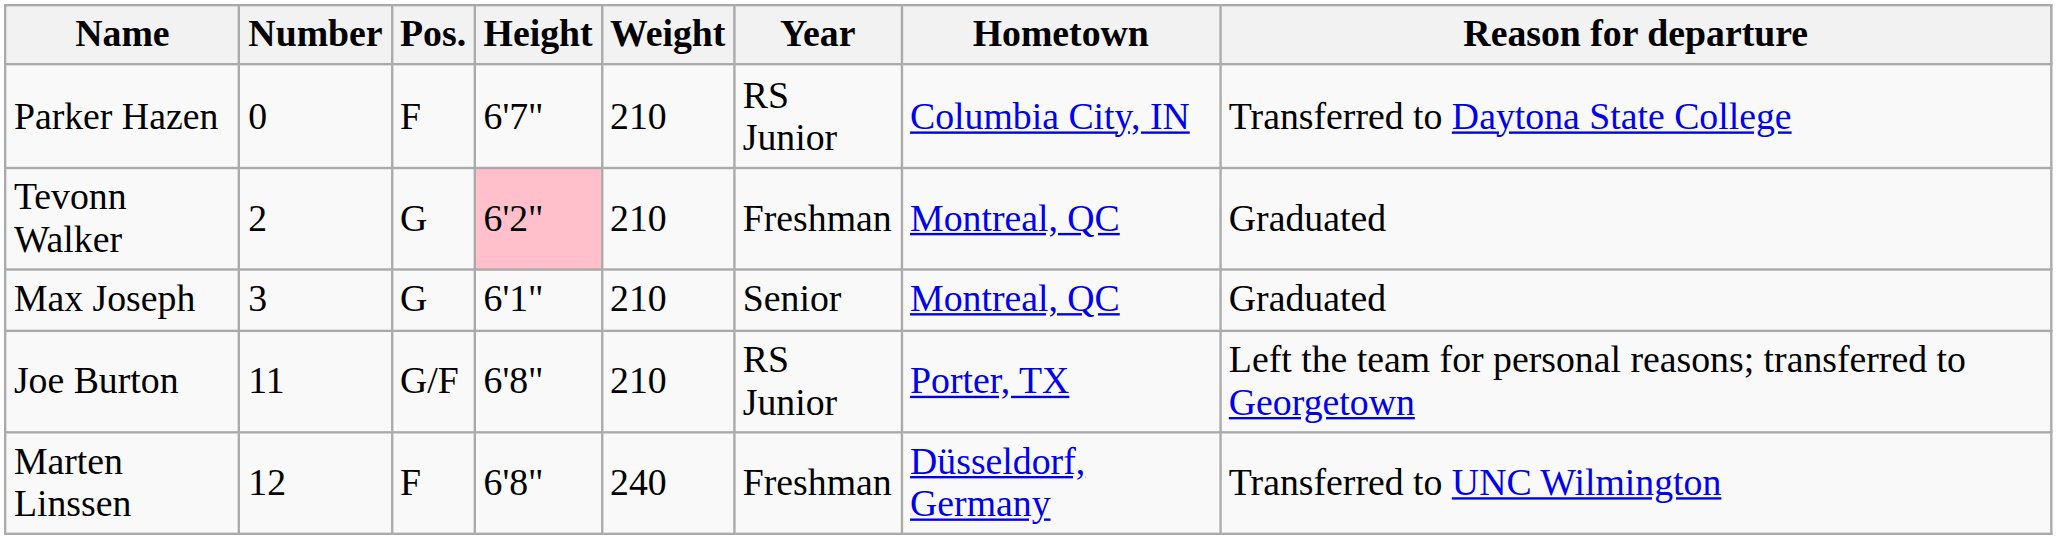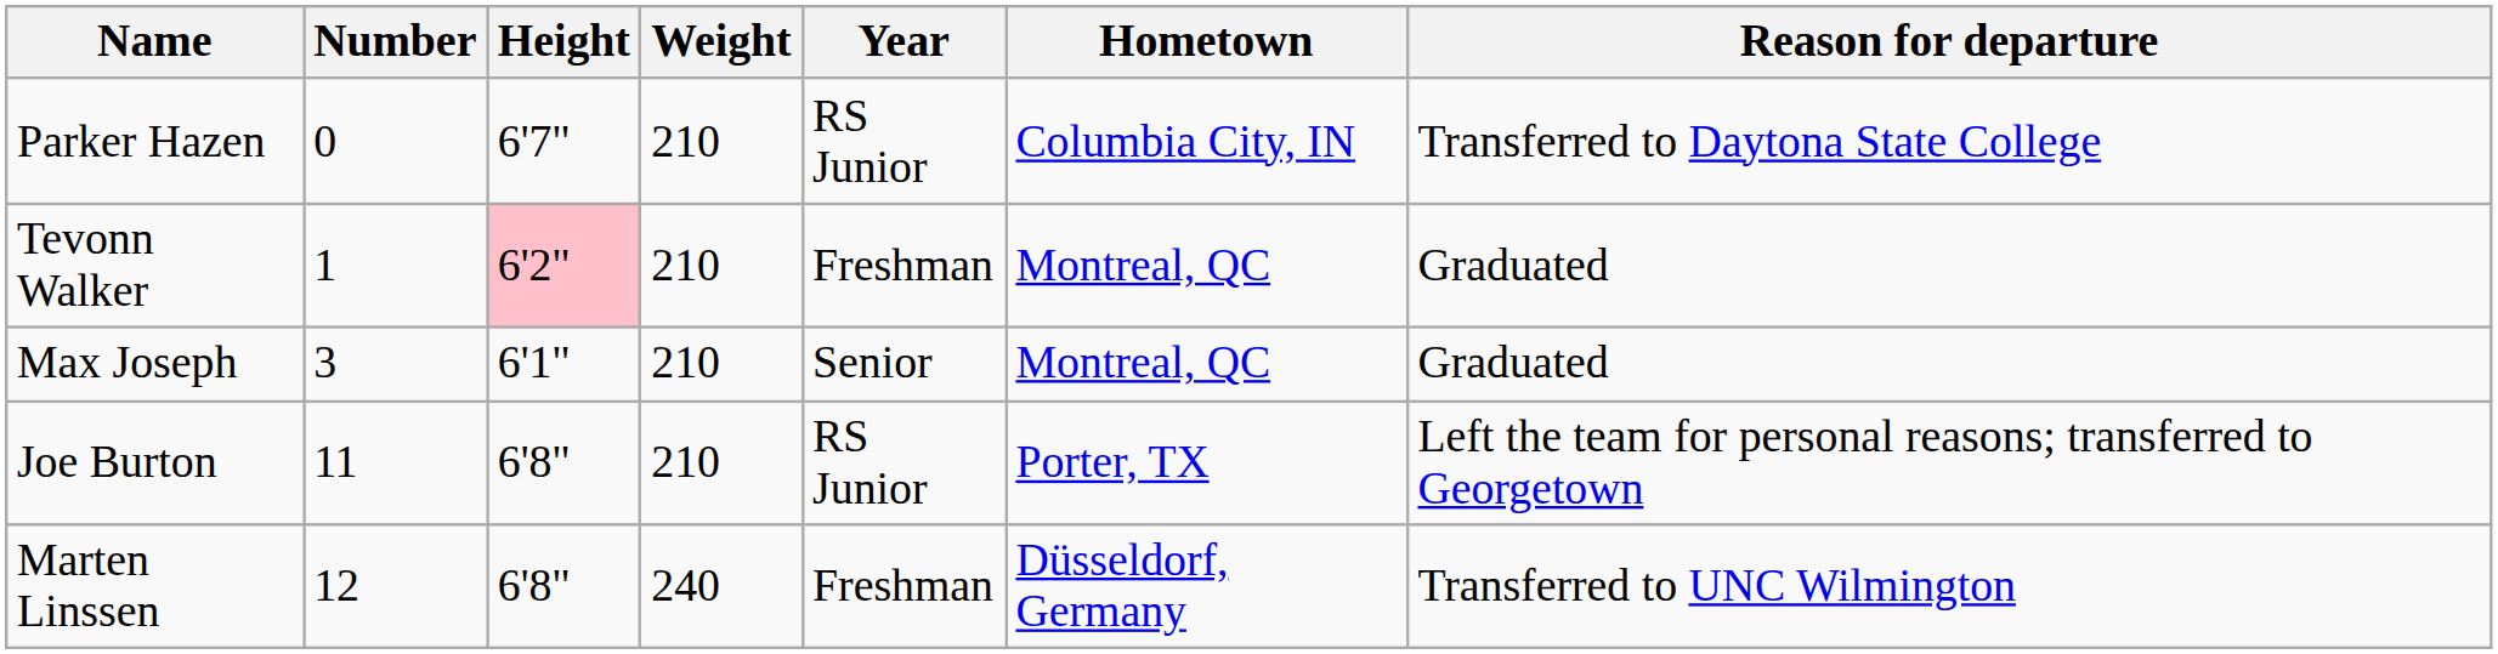- column: Pos. | F | G | G | G/F | F
Tevonn Walker | Number: 2 -> 1
